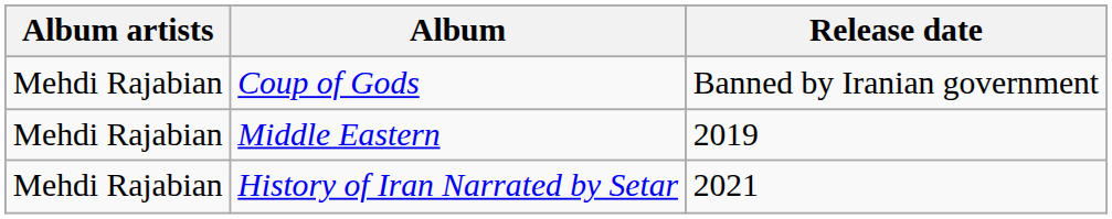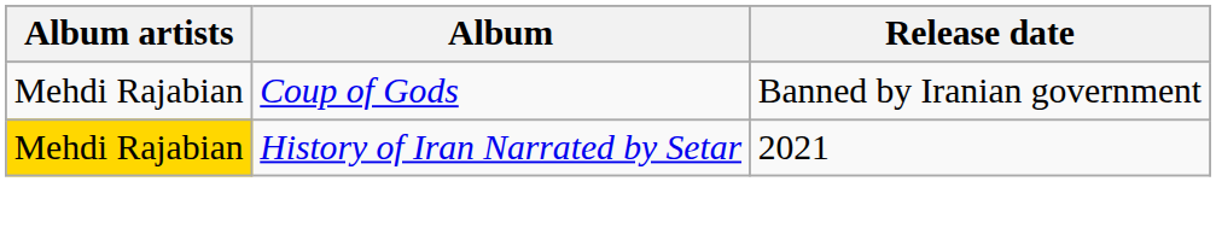- row: Mehdi Rajabian | Middle Eastern | 2019
History of Iran Narrated by Setar | Album artists: no background -> gold background
